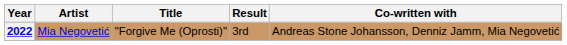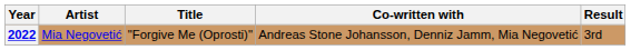columns swapped: Co-written with <-> Result
